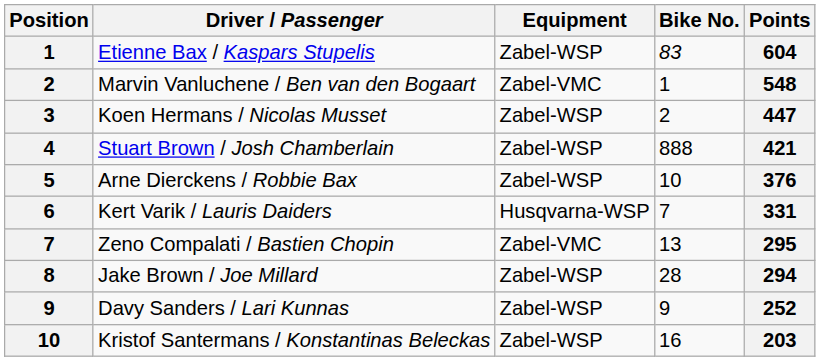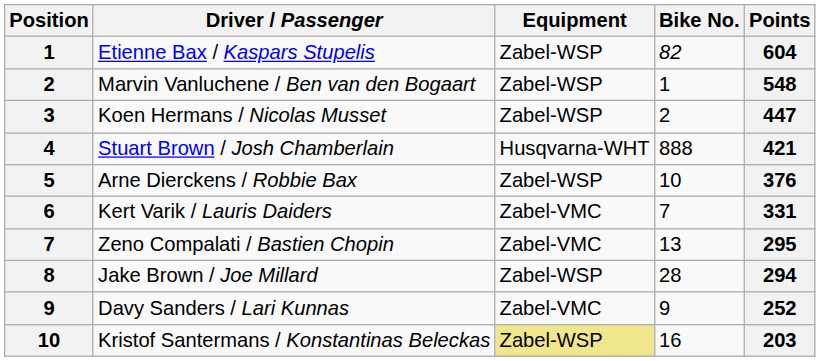Etienne Bax / Kaspars Stupelis | Bike No.: 83 -> 82
Marvin Vanluchene / Ben van den Bogaart | Equipment: Zabel-VMC -> Zabel-WSP
Stuart Brown / Josh Chamberlain | Equipment: Zabel-WSP -> Husqvarna-WHT
Kert Varik / Lauris Daiders | Equipment: Husqvarna-WSP -> Zabel-VMC
Davy Sanders / Lari Kunnas | Equipment: Zabel-WSP -> Zabel-VMC
Kristof Santermans / Konstantinas Beleckas | Equipment: no background -> khaki background
